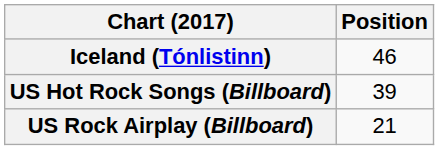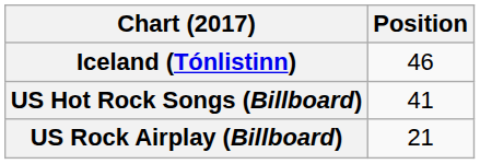US Hot Rock Songs (Billboard) | Position: 39 -> 41
